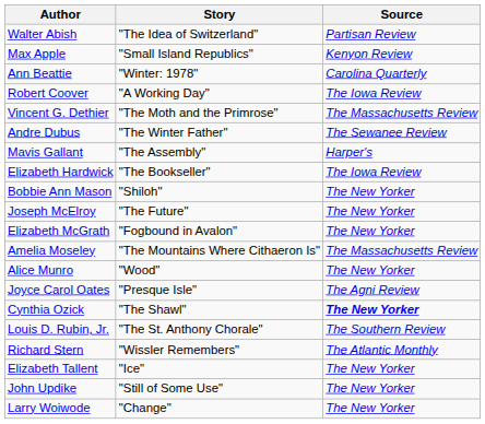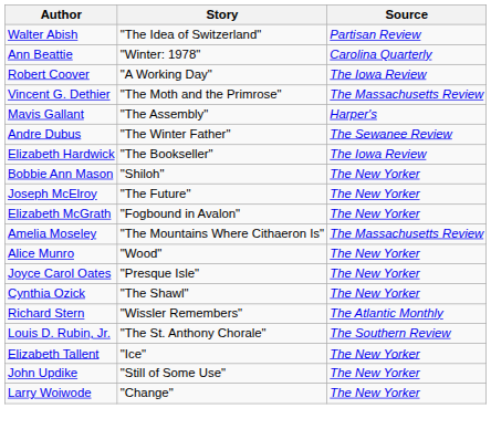- row: Max Apple | "Small Island Republics" | Kenyon Review
rows swapped: Andre Dubus <-> Mavis Gallant
Joyce Carol Oates | Source: The Agni Review -> The New Yorker
Cynthia Ozick | Source: bold -> normal
rows swapped: Louis D. Rubin, Jr. <-> Richard Stern
